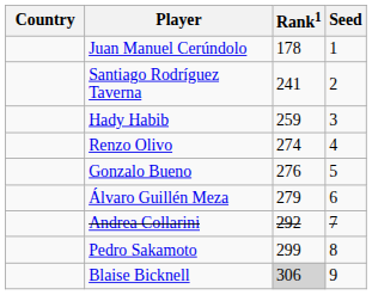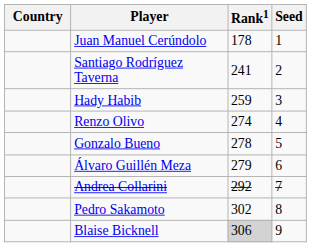Gonzalo Bueno | Rank1: 276 -> 278
Pedro Sakamoto | Rank1: 299 -> 302
